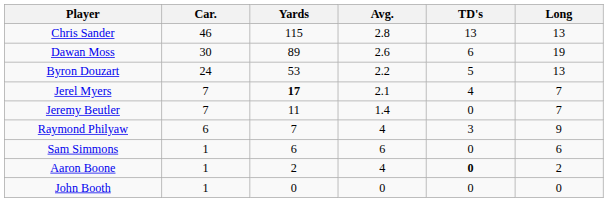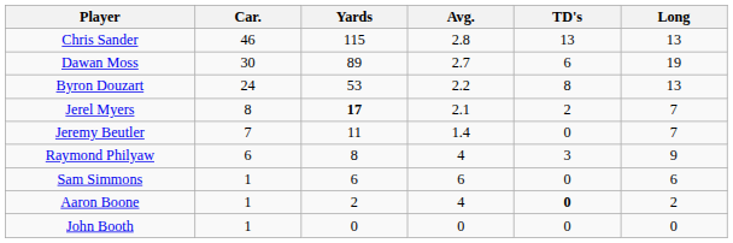Dawan Moss | Avg.: 2.6 -> 2.7
Byron Douzart | TD's: 5 -> 8
Jerel Myers | Car.: 7 -> 8
Jerel Myers | TD's: 4 -> 2
Raymond Philyaw | Yards: 7 -> 8
